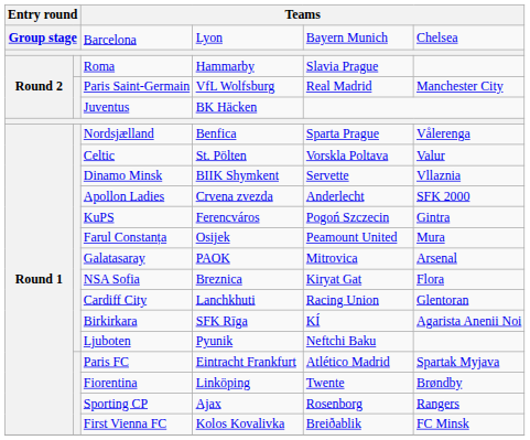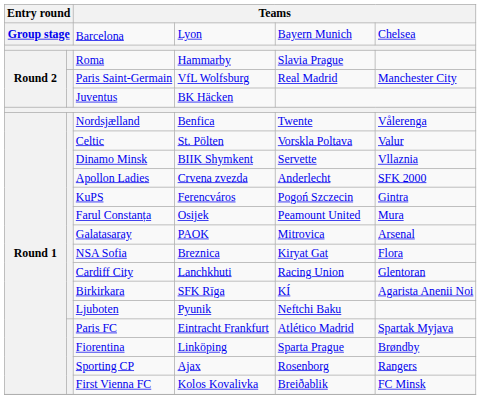Nordsjælland | column 5: Sparta Prague -> Twente
Fiorentina | column 5: Twente -> Sparta Prague
